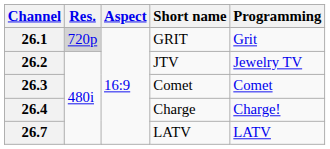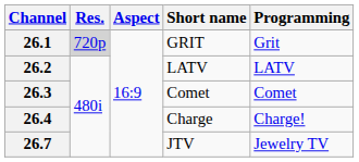26.2 | Short name: JTV -> LATV
26.2 | Programming: Jewelry TV -> LATV
26.7 | Short name: LATV -> JTV
26.7 | Programming: LATV -> Jewelry TV
